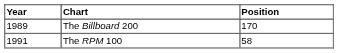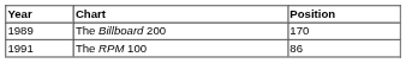The RPM 100 | Position: 58 -> 86
